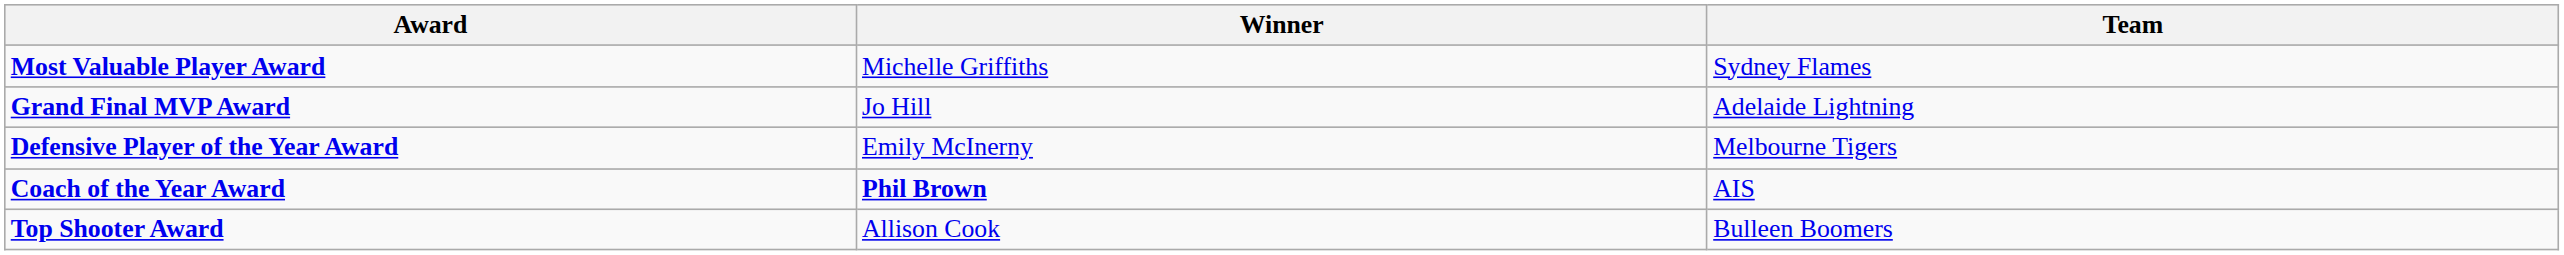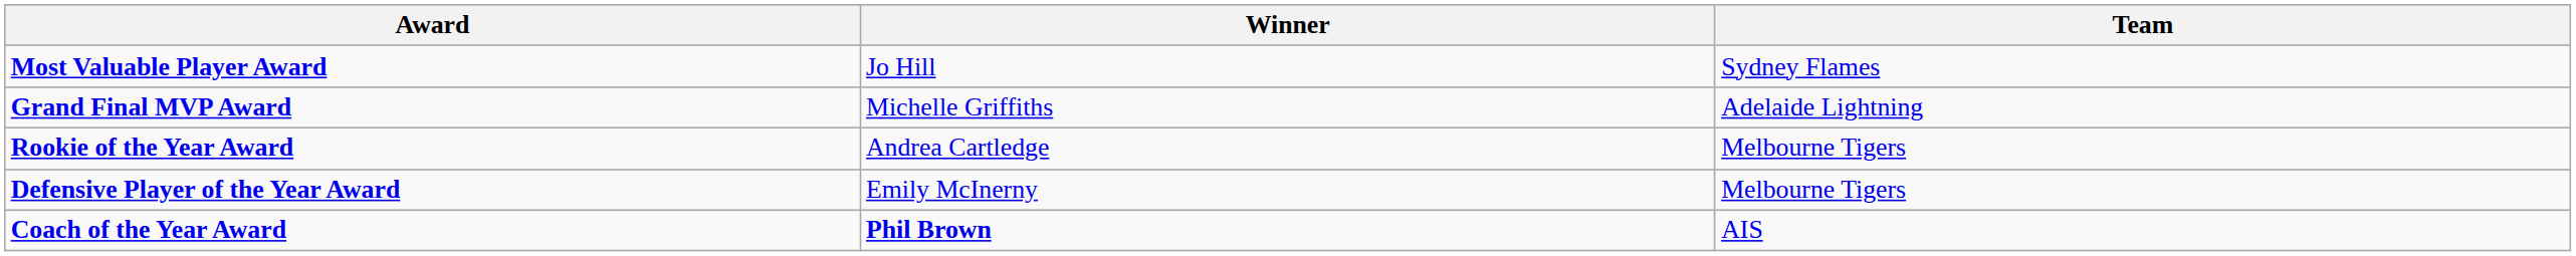Most Valuable Player Award | Winner: Michelle Griffiths -> Jo Hill
Grand Final MVP Award | Winner: Jo Hill -> Michelle Griffiths
+ row: Rookie of the Year Award | Andrea Cartledge | Melbourne Tigers
- row: Top Shooter Award | Allison Cook | Bulleen Boomers
